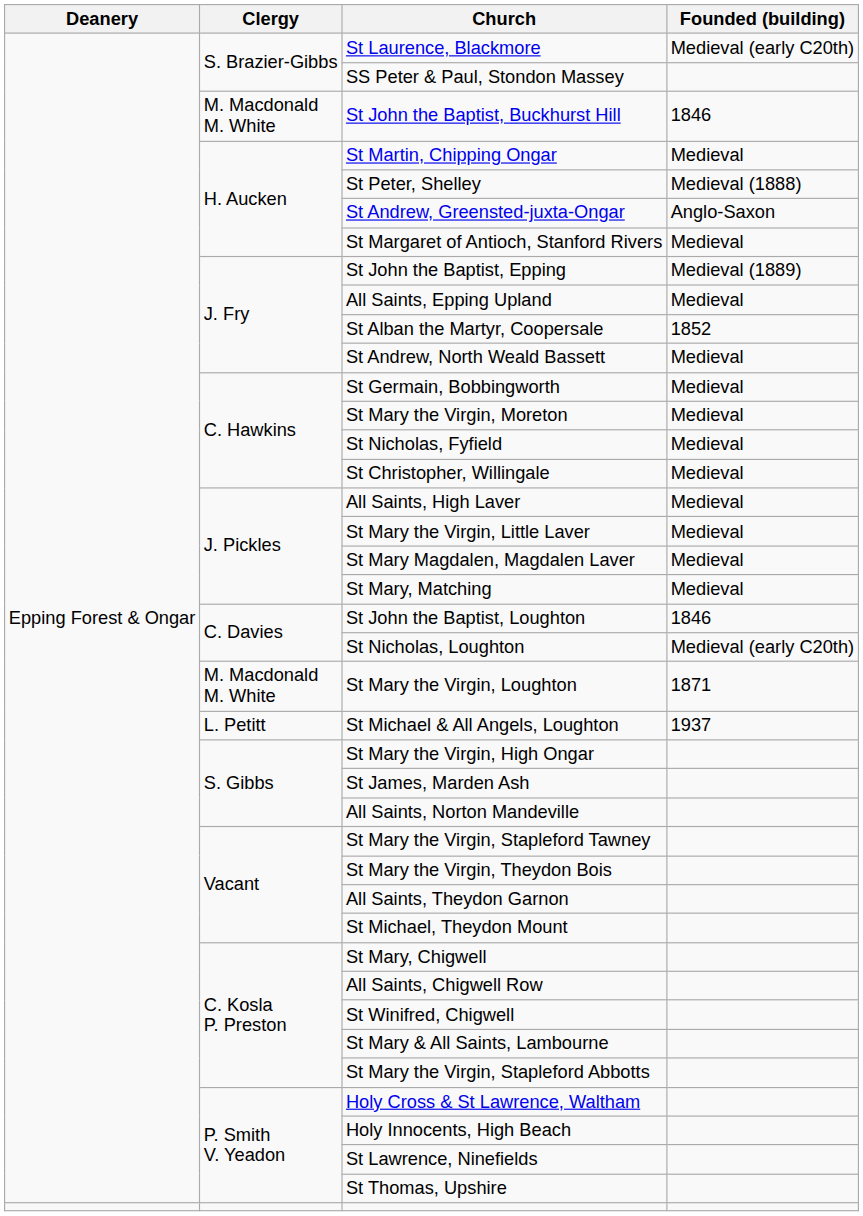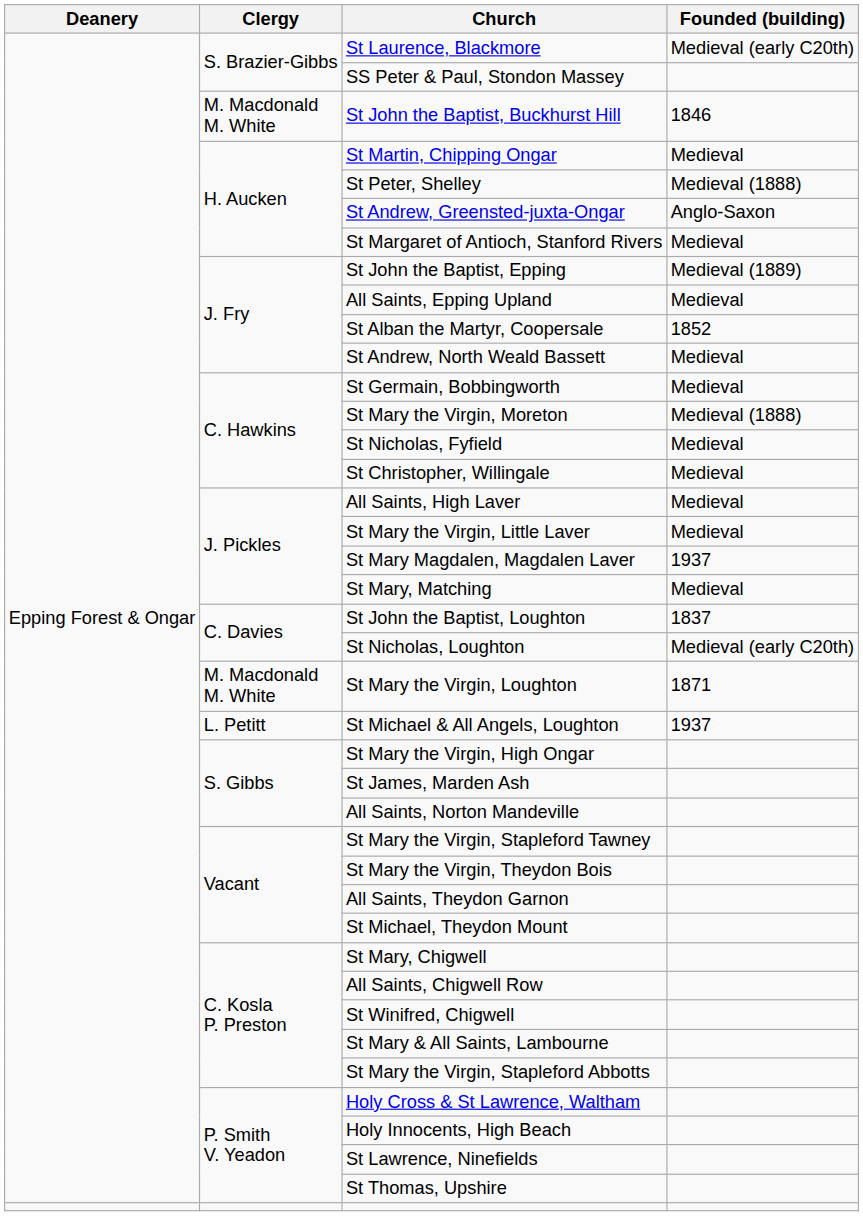St Mary the Virgin, Moreton | Founded (building): Medieval -> Medieval (1888)
St Mary Magdalen, Magdalen Laver | Founded (building): Medieval -> 1937
St John the Baptist, Loughton | Founded (building): 1846 -> 1837
